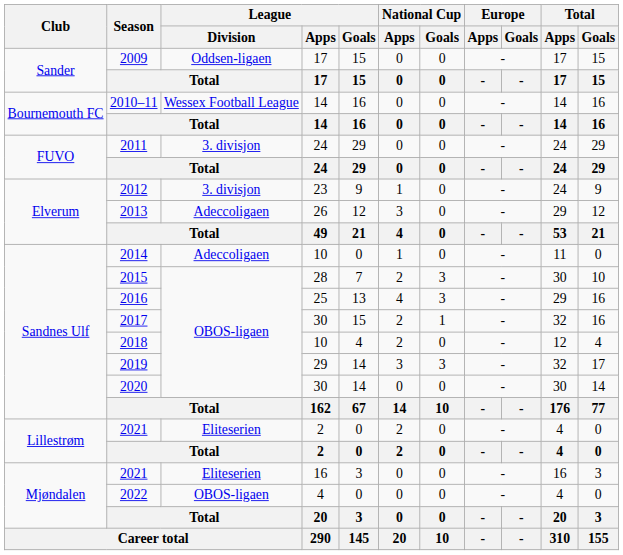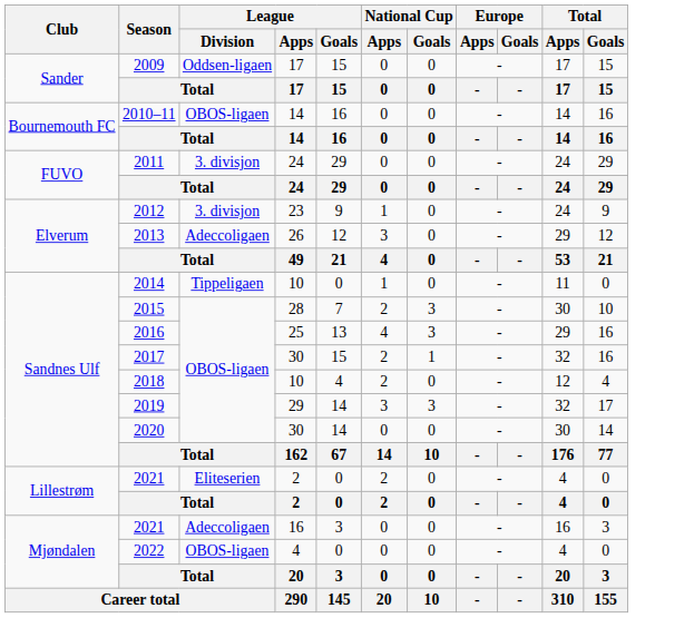2010–11 | League / Division: Wessex Football League -> OBOS-ligaen
2014 | League / Division: Adeccoligaen -> Tippeligaen
2021 / 16 | League / Division: Eliteserien -> Adeccoligaen
